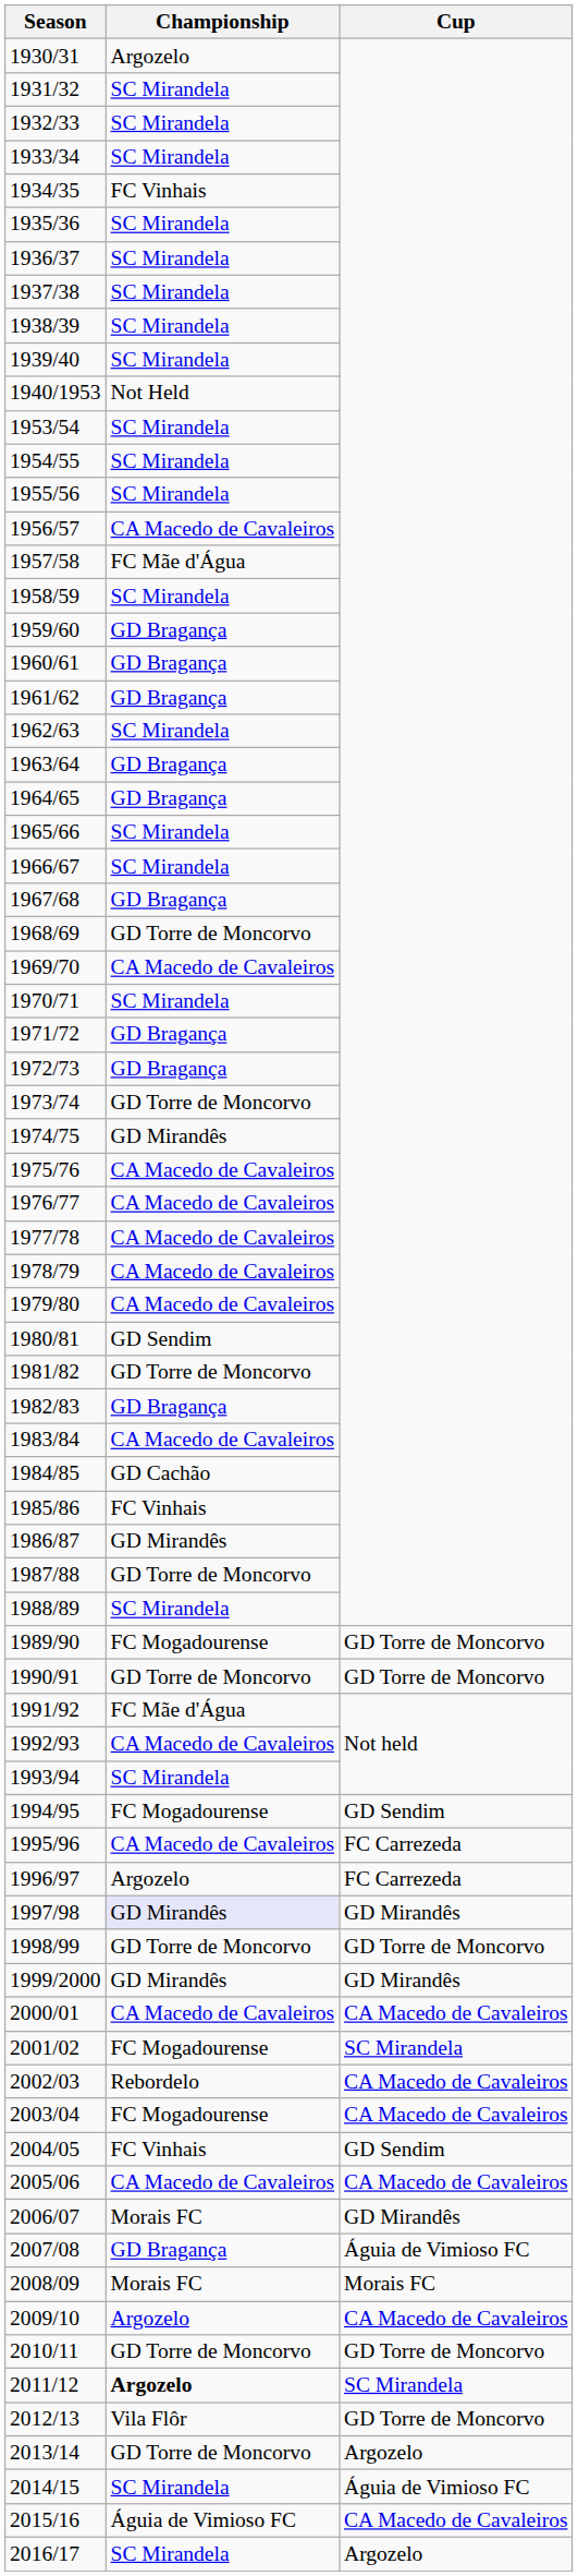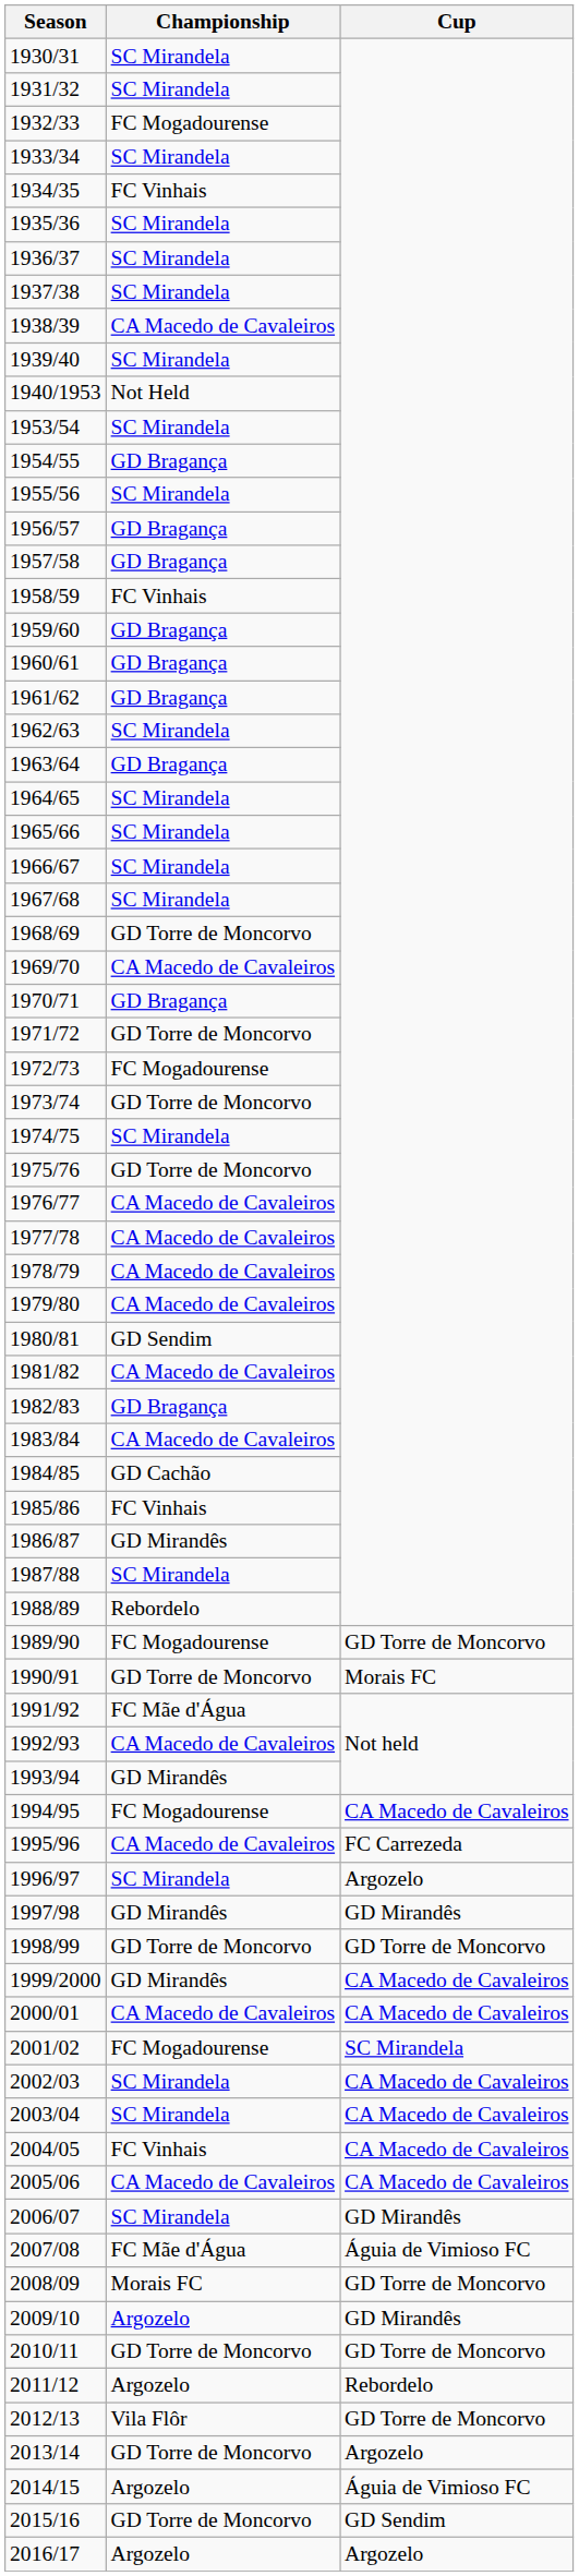1930/31 | Championship: Argozelo -> SC Mirandela
1932/33 | Championship: SC Mirandela -> FC Mogadourense
1938/39 | Championship: SC Mirandela -> CA Macedo de Cavaleiros
1954/55 | Championship: SC Mirandela -> GD Bragança
1956/57 | Championship: CA Macedo de Cavaleiros -> GD Bragança
1957/58 | Championship: FC Mãe d'Água -> GD Bragança
1958/59 | Championship: SC Mirandela -> FC Vinhais
1964/65 | Championship: GD Bragança -> SC Mirandela
1967/68 | Championship: GD Bragança -> SC Mirandela
1970/71 | Championship: SC Mirandela -> GD Bragança
1971/72 | Championship: GD Bragança -> GD Torre de Moncorvo
1972/73 | Championship: GD Bragança -> FC Mogadourense
1974/75 | Championship: GD Mirandês -> SC Mirandela
1975/76 | Championship: CA Macedo de Cavaleiros -> GD Torre de Moncorvo
1981/82 | Championship: GD Torre de Moncorvo -> CA Macedo de Cavaleiros
1987/88 | Championship: GD Torre de Moncorvo -> SC Mirandela
1988/89 | Championship: SC Mirandela -> Rebordelo
1990/91 | Cup: GD Torre de Moncorvo -> Morais FC
1993/94 | Championship: SC Mirandela -> GD Mirandês
1994/95 | Cup: GD Sendim -> CA Macedo de Cavaleiros
1996/97 | Championship: Argozelo -> SC Mirandela
1996/97 | Cup: FC Carrezeda -> Argozelo
1997/98 | Championship: lavender background -> no background
1999/2000 | Cup: GD Mirandês -> CA Macedo de Cavaleiros
2002/03 | Championship: Rebordelo -> SC Mirandela
2003/04 | Championship: FC Mogadourense -> SC Mirandela
2004/05 | Cup: GD Sendim -> CA Macedo de Cavaleiros
2006/07 | Championship: Morais FC -> SC Mirandela
2007/08 | Championship: GD Bragança -> FC Mãe d'Água
2008/09 | Cup: Morais FC -> GD Torre de Moncorvo
2009/10 | Cup: CA Macedo de Cavaleiros -> GD Mirandês
2011/12 | Championship: bold -> normal
2011/12 | Cup: SC Mirandela -> Rebordelo
2014/15 | Championship: SC Mirandela -> Argozelo
2015/16 | Championship: Águia de Vimioso FC -> GD Torre de Moncorvo
2015/16 | Cup: CA Macedo de Cavaleiros -> GD Sendim
2016/17 | Championship: SC Mirandela -> Argozelo
